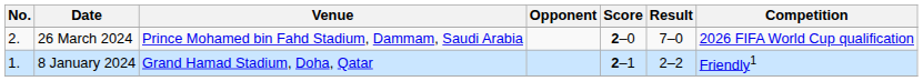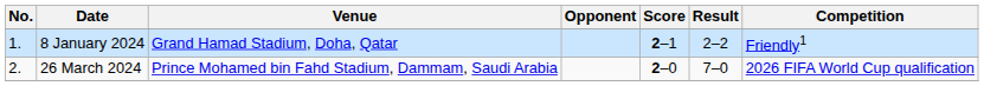rows swapped: 8 January 2024 <-> 26 March 2024
